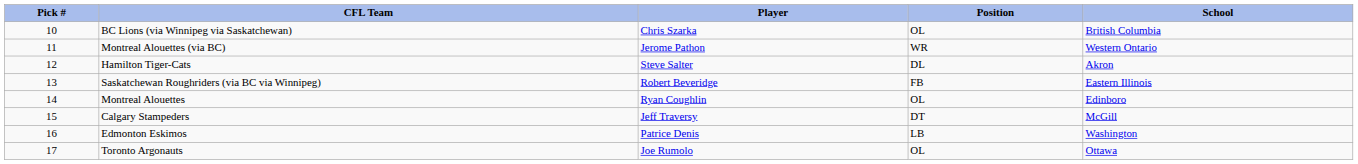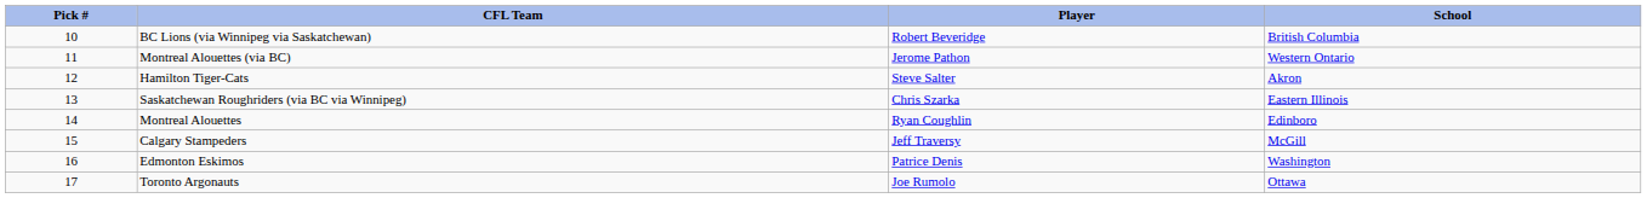- column: Position | OL | WR | DL | FB | OL | DT | LB | OL
BC Lions (via Winnipeg via Saskatchewan) | Player: Chris Szarka -> Robert Beveridge
Saskatchewan Roughriders (via BC via Winnipeg) | Player: Robert Beveridge -> Chris Szarka
